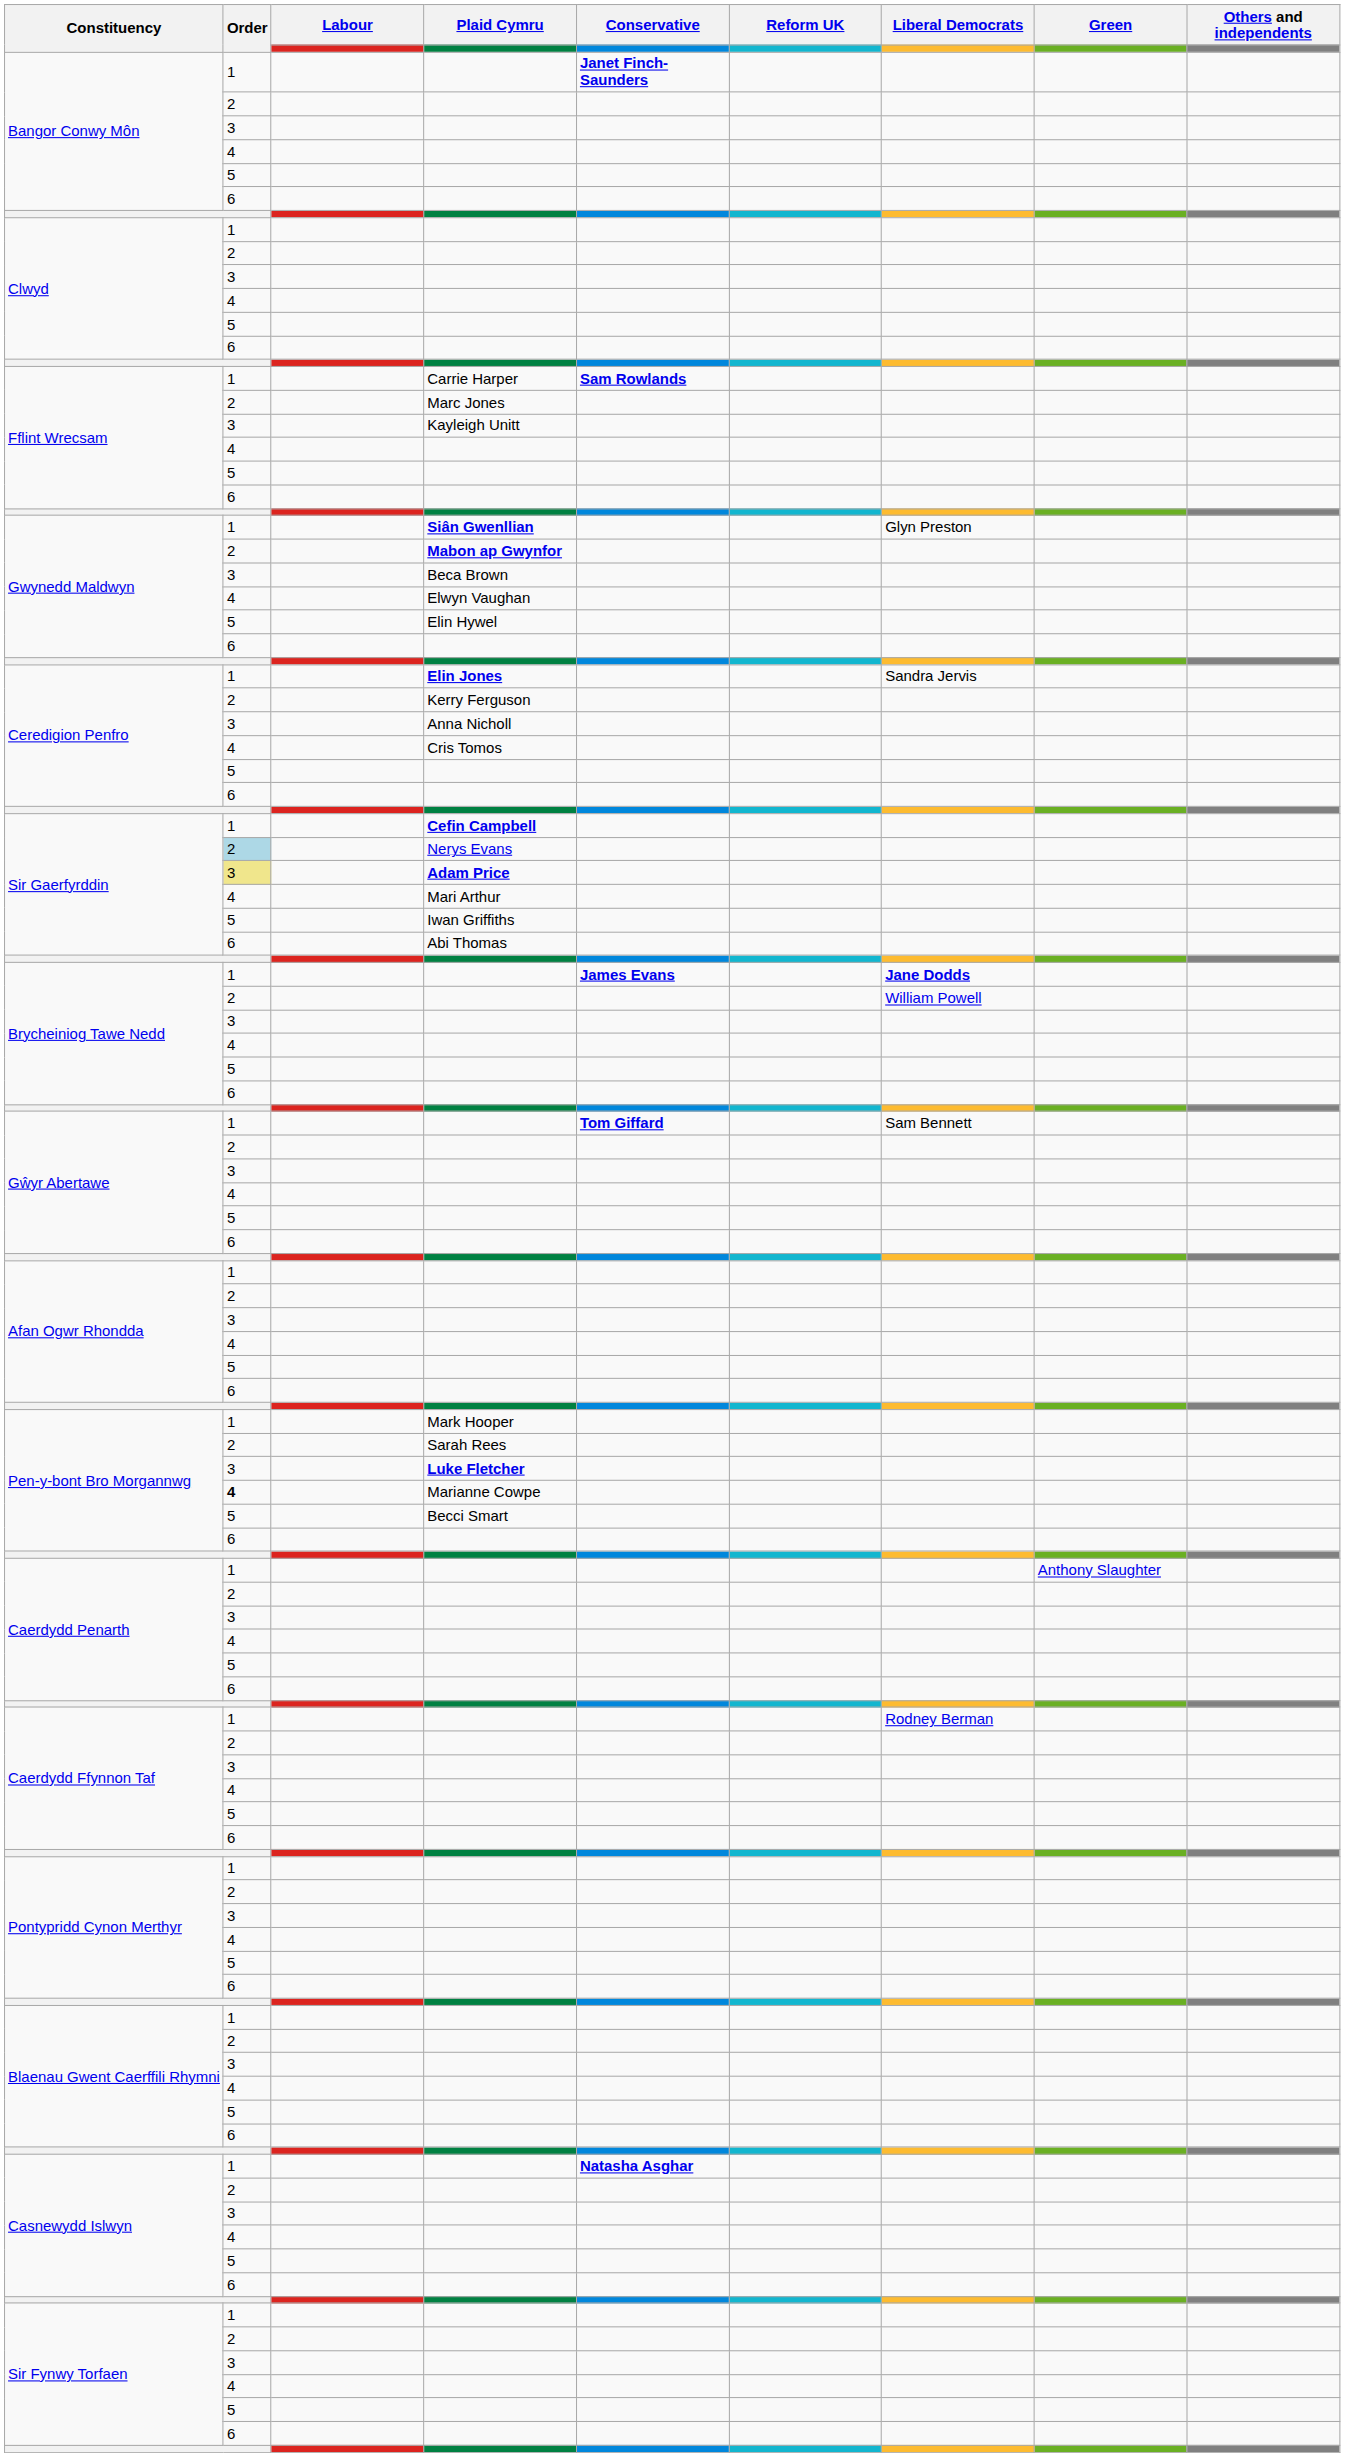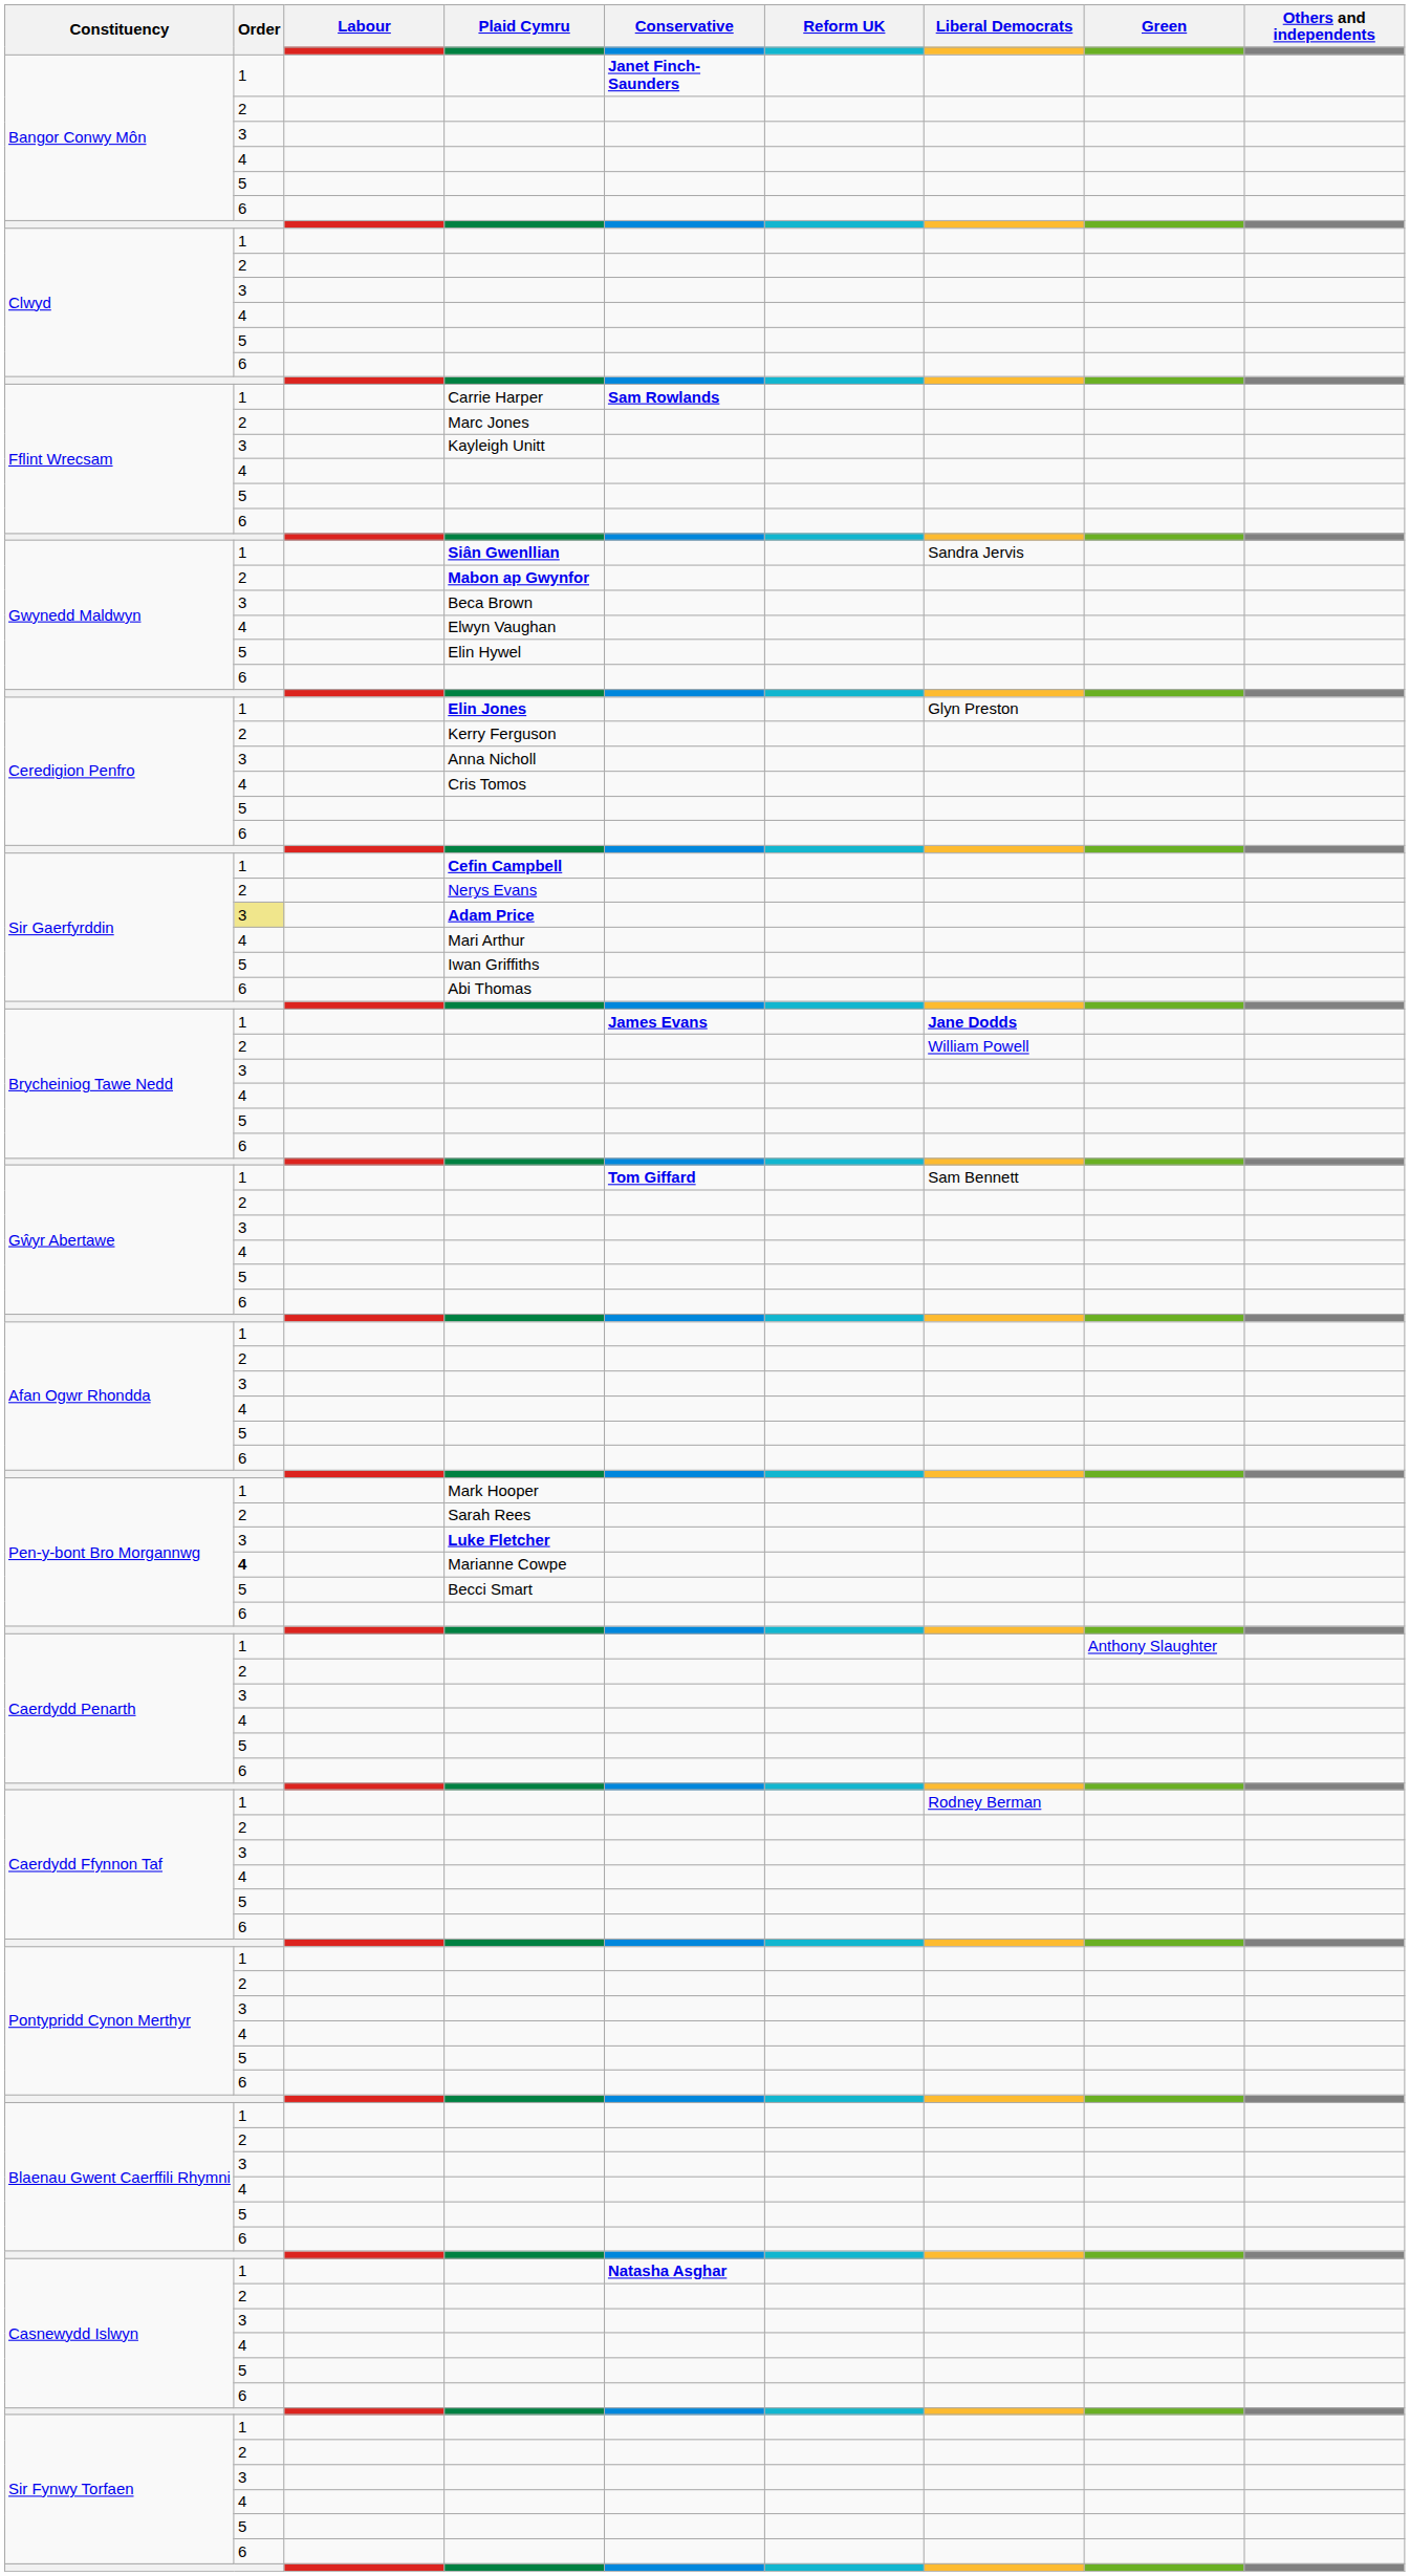Siân Gwenllian | Liberal Democrats: Glyn Preston -> Sandra Jervis
Elin Jones | Liberal Democrats: Sandra Jervis -> Glyn Preston
Nerys Evans | Order: lightblue background -> no background
